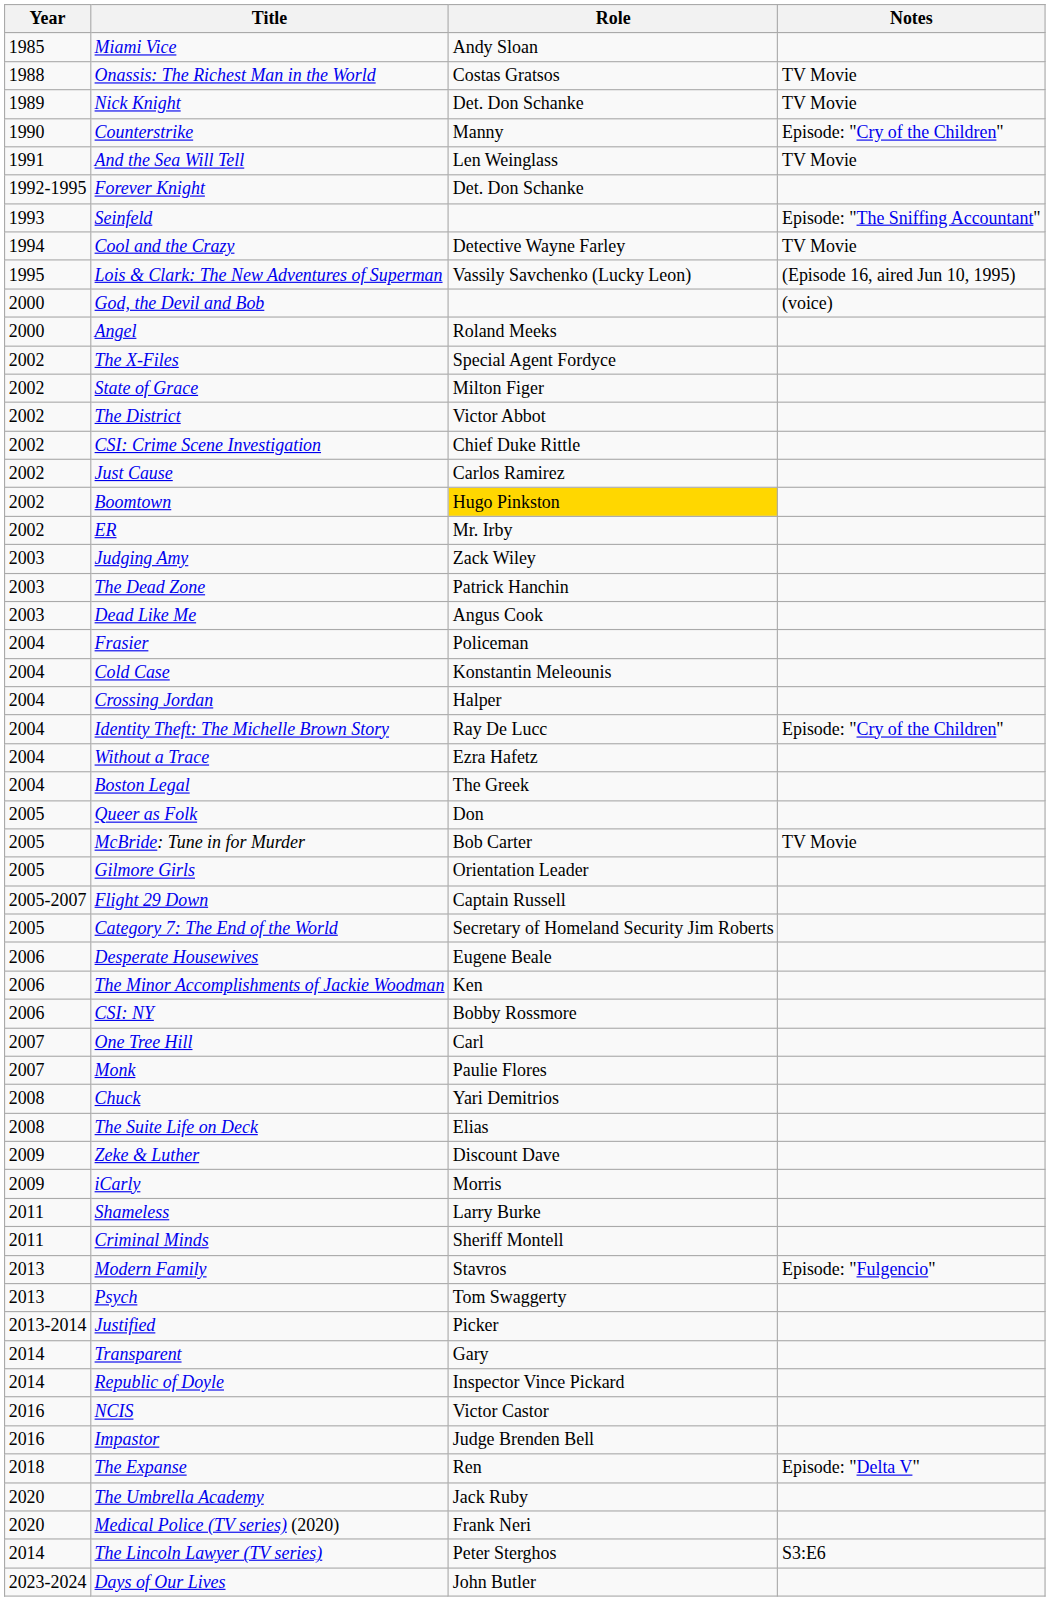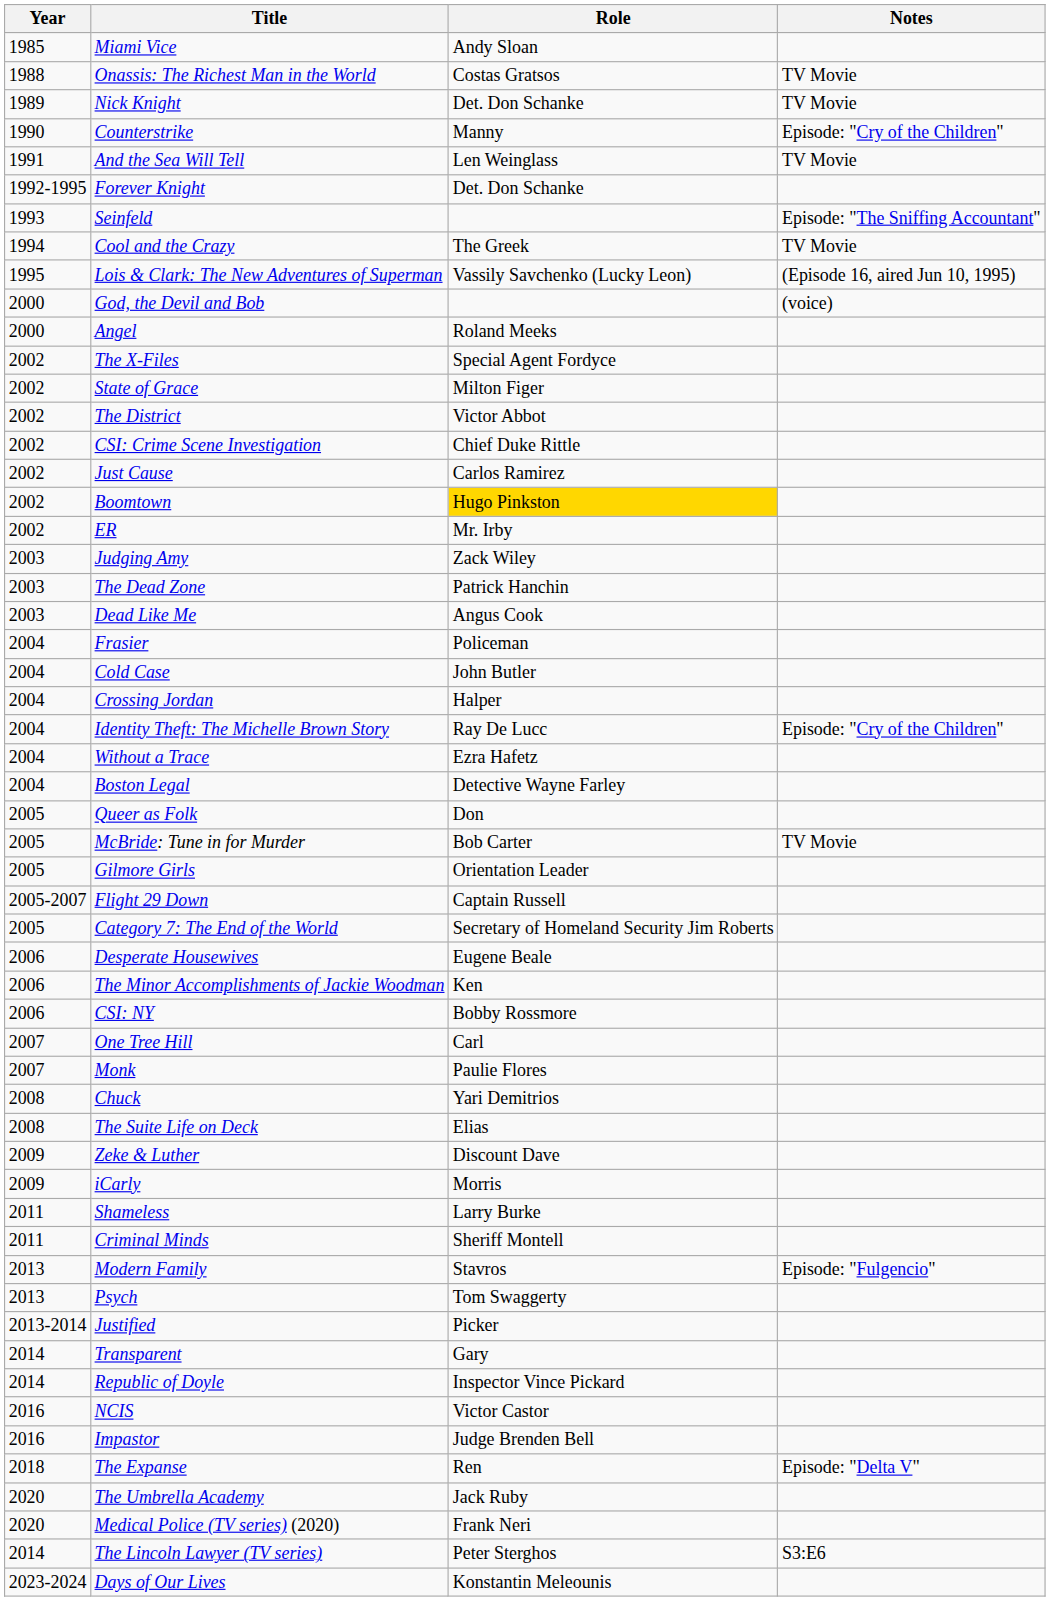Cool and the Crazy | Role: Detective Wayne Farley -> The Greek
Cold Case | Role: Konstantin Meleounis -> John Butler
Boston Legal | Role: The Greek -> Detective Wayne Farley
Days of Our Lives | Role: John Butler -> Konstantin Meleounis
